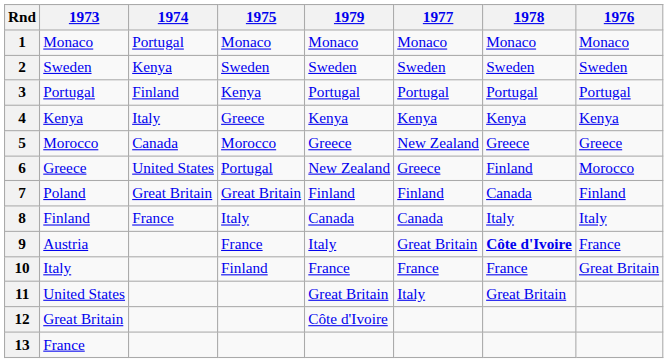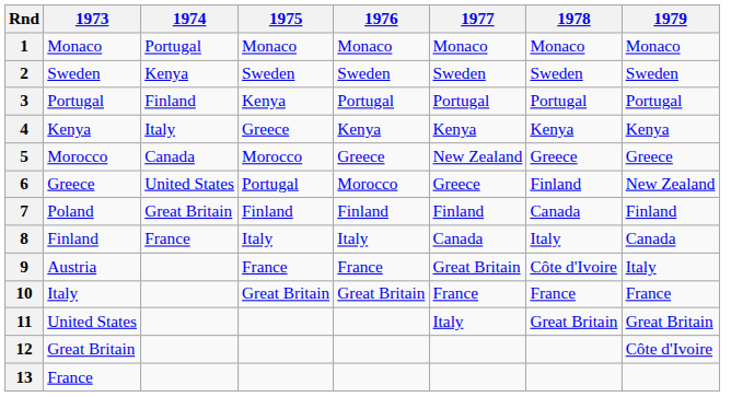columns swapped: 1976 <-> 1979
7 | 1975: Great Britain -> Finland
9 | 1978: bold -> normal
10 | 1975: Finland -> Great Britain
